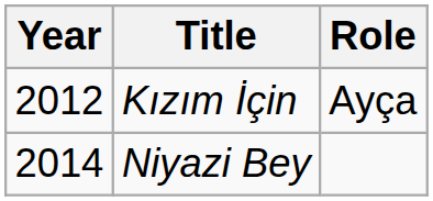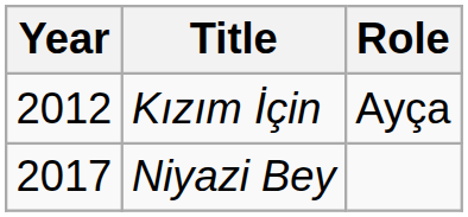Niyazi Bey | Year: 2014 -> 2017
